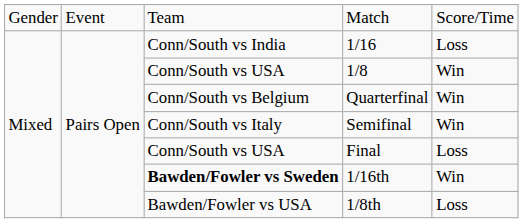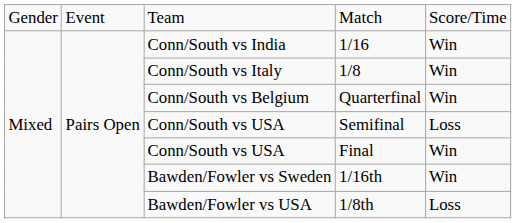1/16 | column 5: Loss -> Win
1/8 | column 3: Conn/South vs USA -> Conn/South vs Italy
Semifinal | column 3: Conn/South vs Italy -> Conn/South vs USA
Semifinal | column 5: Win -> Loss
Final | column 5: Loss -> Win
1/16th | column 3: bold -> normal
